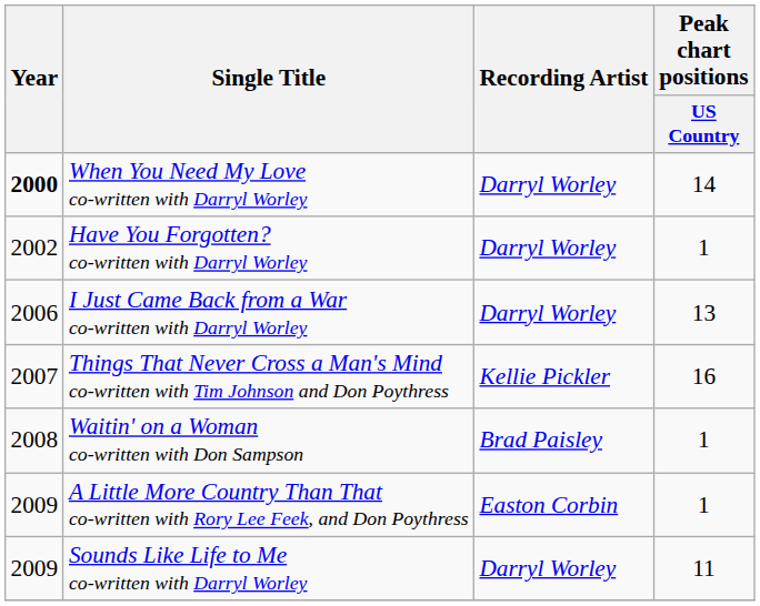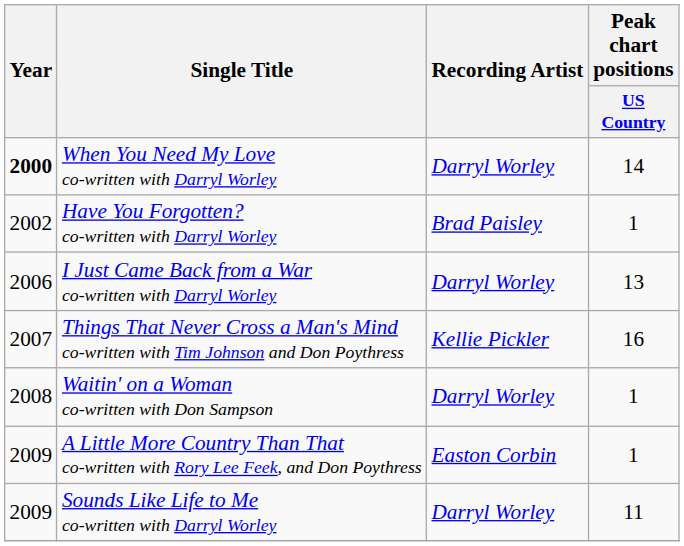Have You Forgotten? co-written with Darryl Worley | Recording Artist: Darryl Worley -> Brad Paisley
Waitin' on a Woman co-written with Don Sampson | Recording Artist: Brad Paisley -> Darryl Worley
